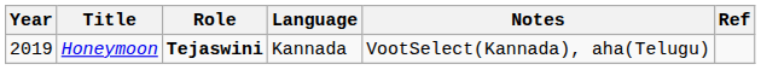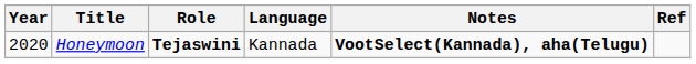Honeymoon | Year: 2019 -> 2020
Honeymoon | Notes: normal -> bold
